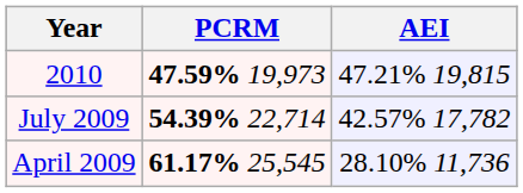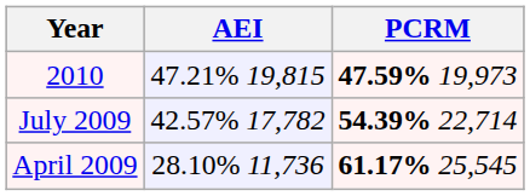columns swapped: AEI <-> PCRM
